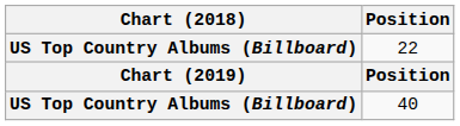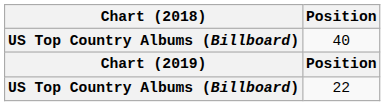rows swapped: 40 <-> 22
